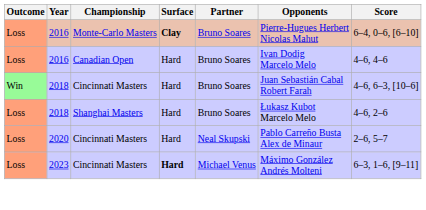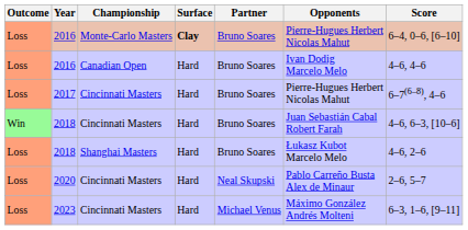+ row: Loss | 2017 | Cincinnati Masters | Hard | Bruno Soares | Pierre-Hugues Herbert Nicolas Mahut | 6–7(6–8), 4–6
2023 | Surface: bold -> normal
